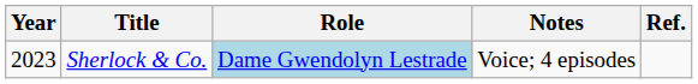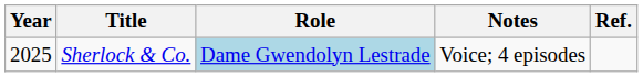Sherlock & Co. | Year: 2023 -> 2025
